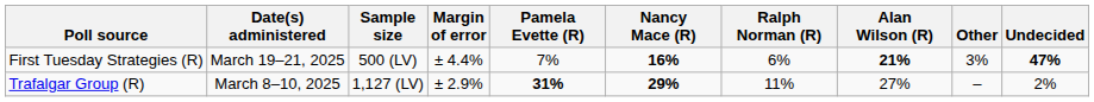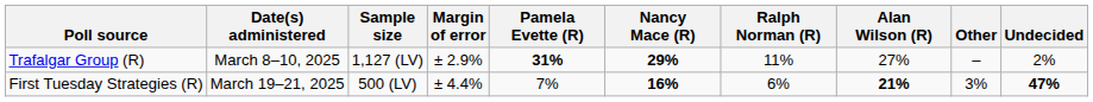rows swapped: First Tuesday Strategies (R) <-> Trafalgar Group (R)
